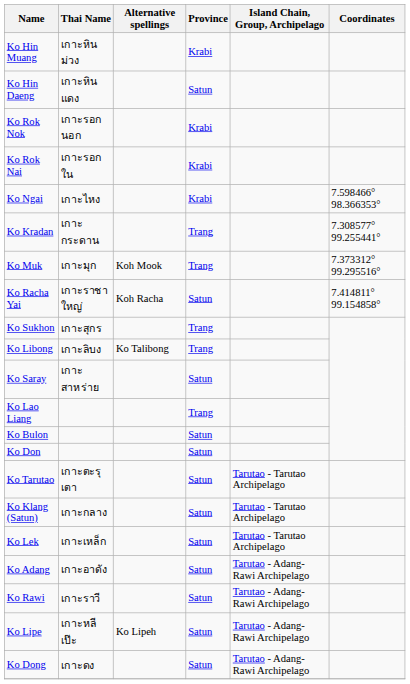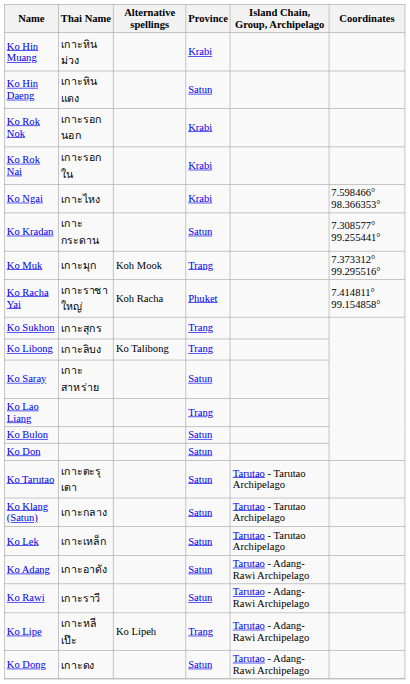Ko Kradan | Province: Trang -> Satun
Ko Racha Yai | Province: Satun -> Phuket
Ko Lipe | Province: Satun -> Trang
